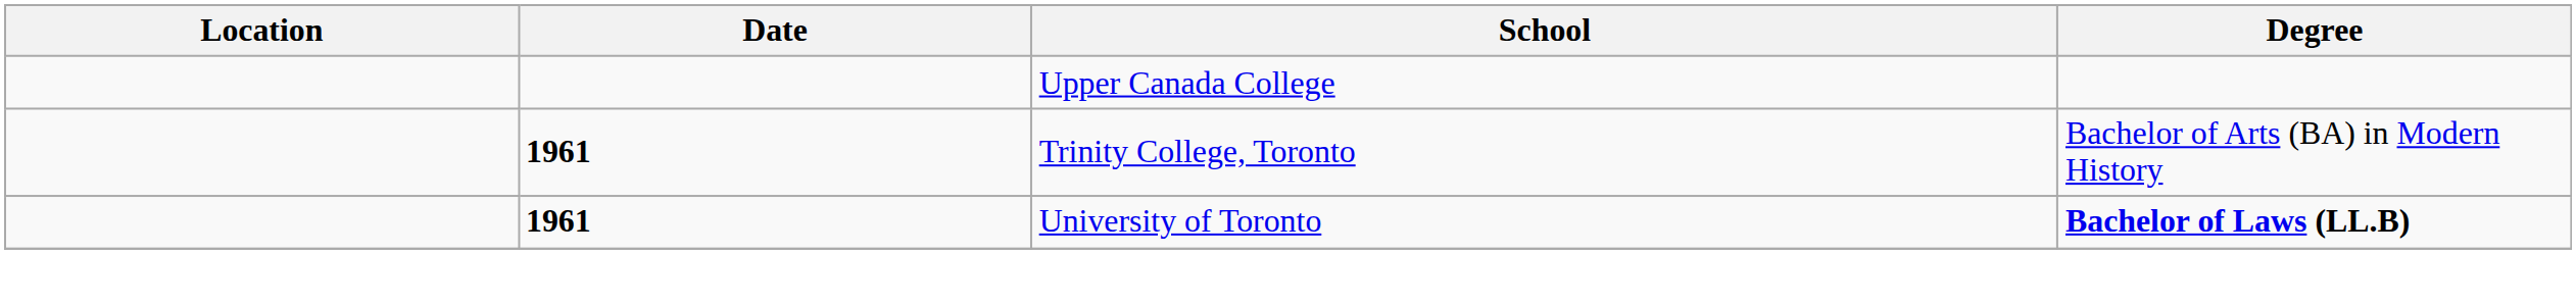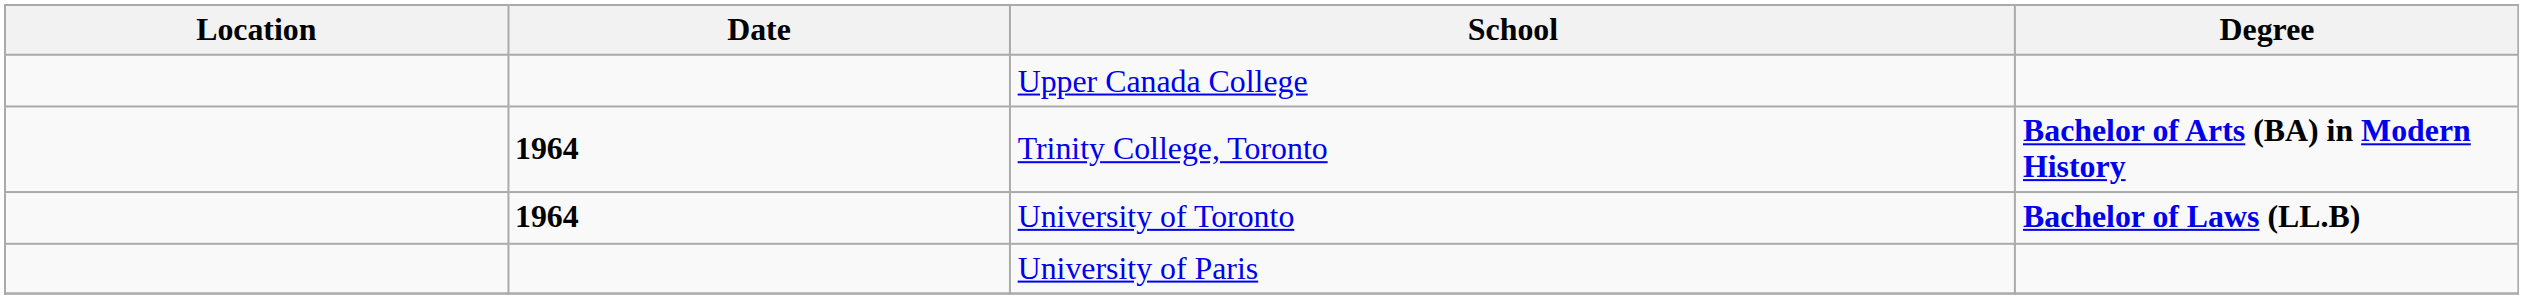Trinity College, Toronto | Date: 1961 -> 1964
Trinity College, Toronto | Degree: normal -> bold
University of Toronto | Date: 1961 -> 1964
+ row: University of Paris
